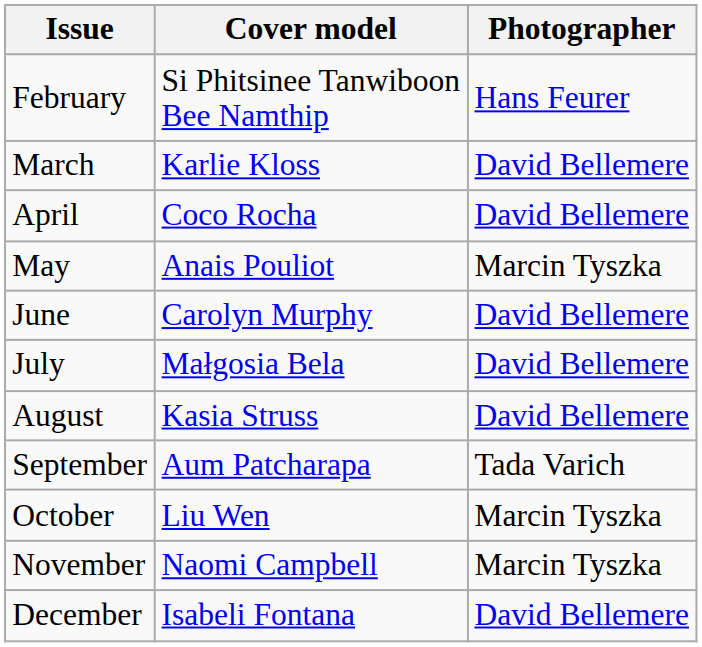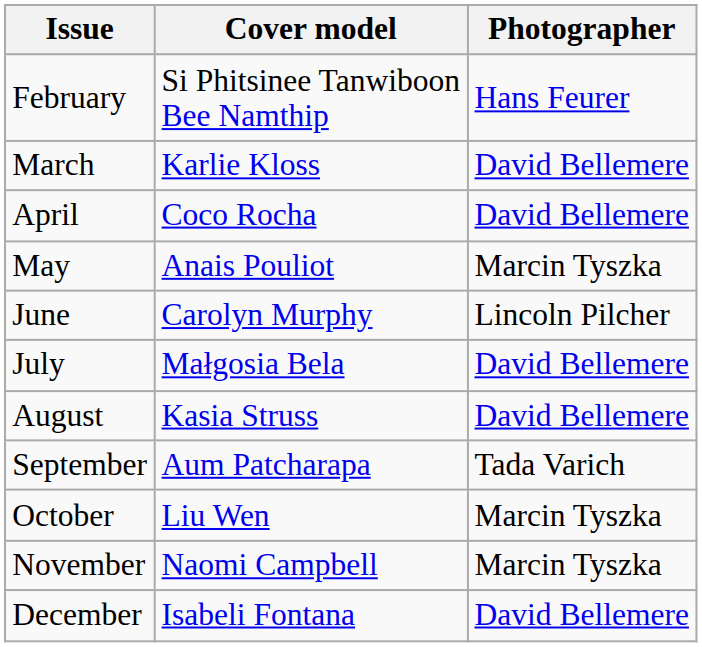June | Photographer: David Bellemere -> Lincoln Pilcher
